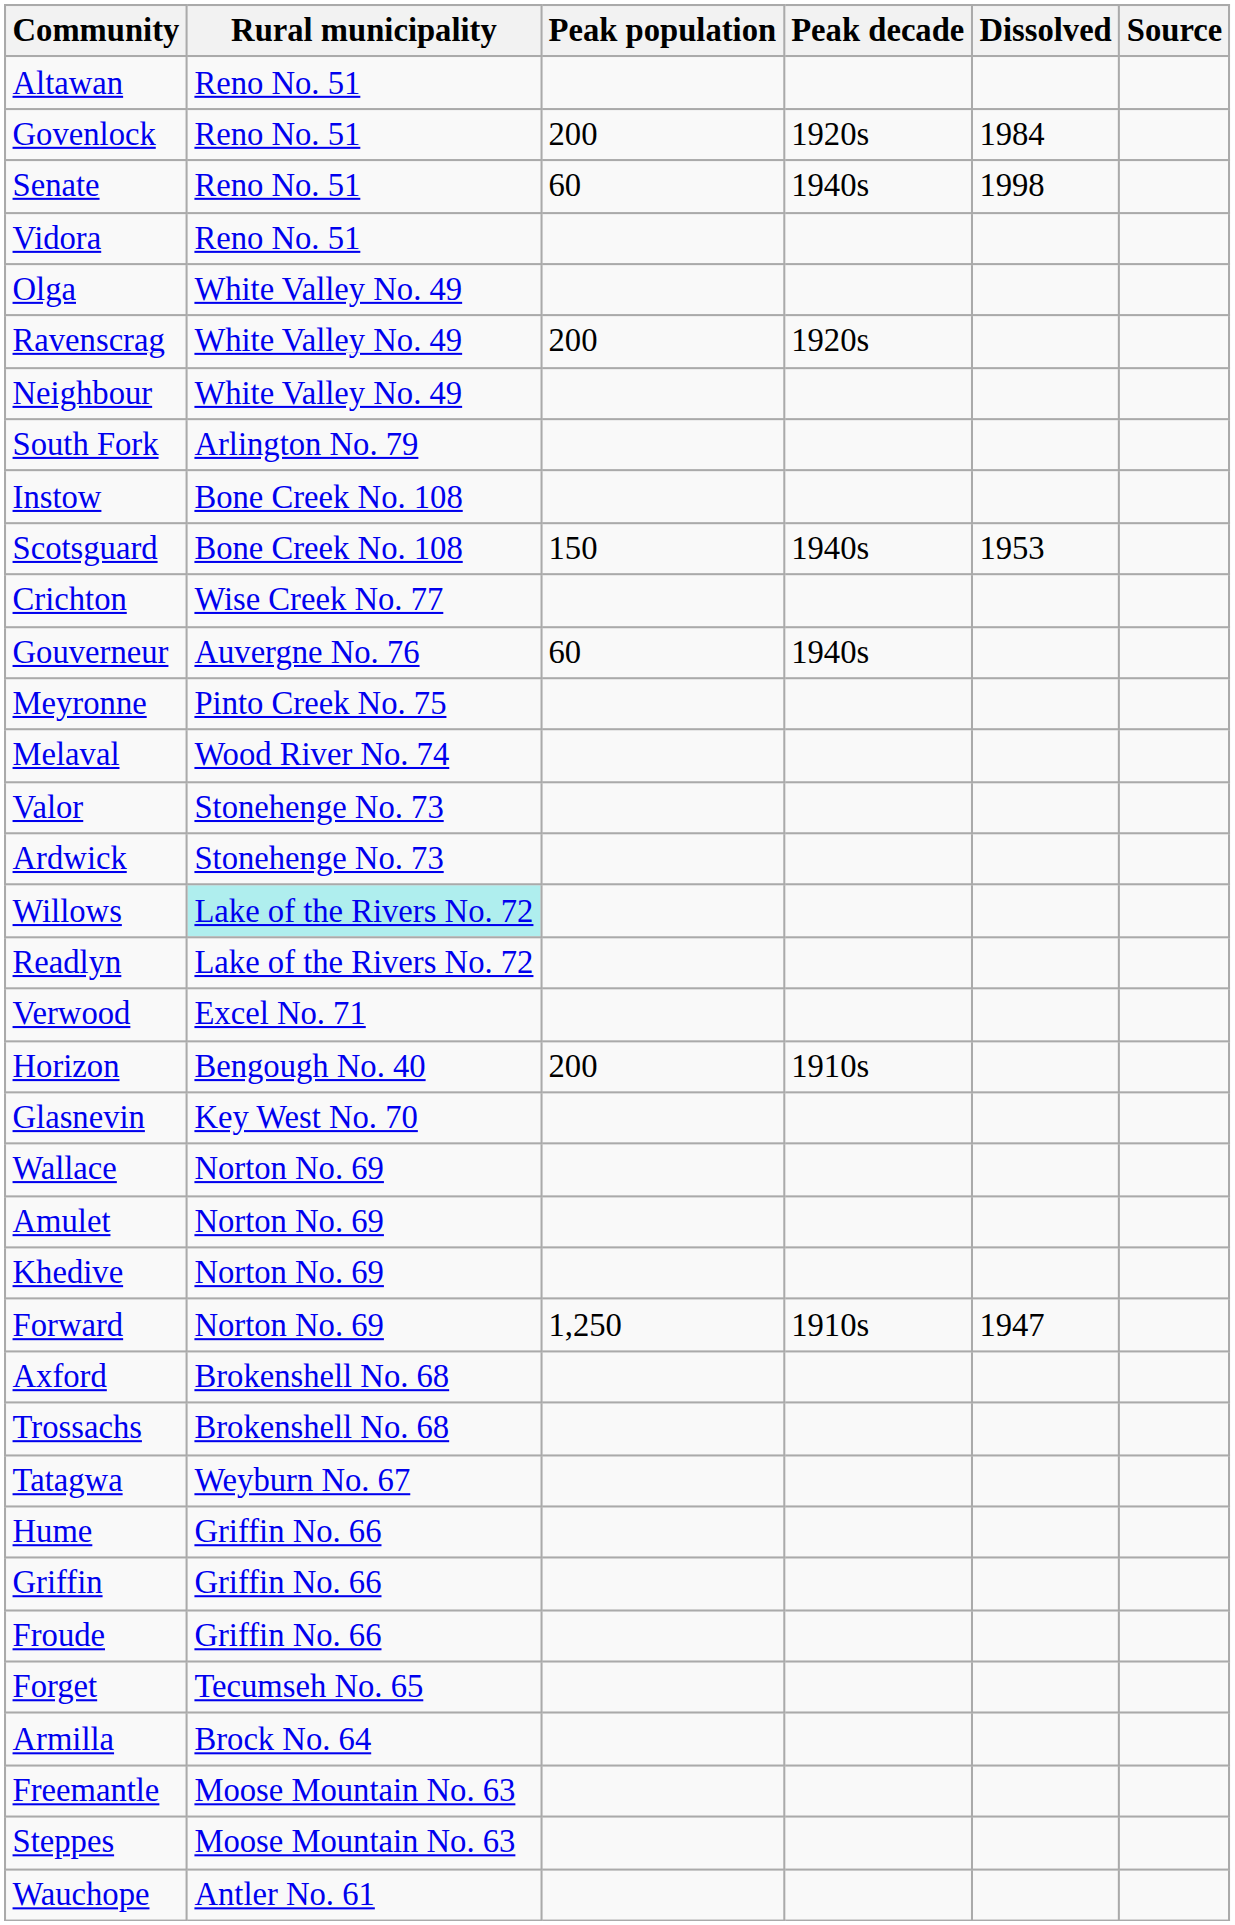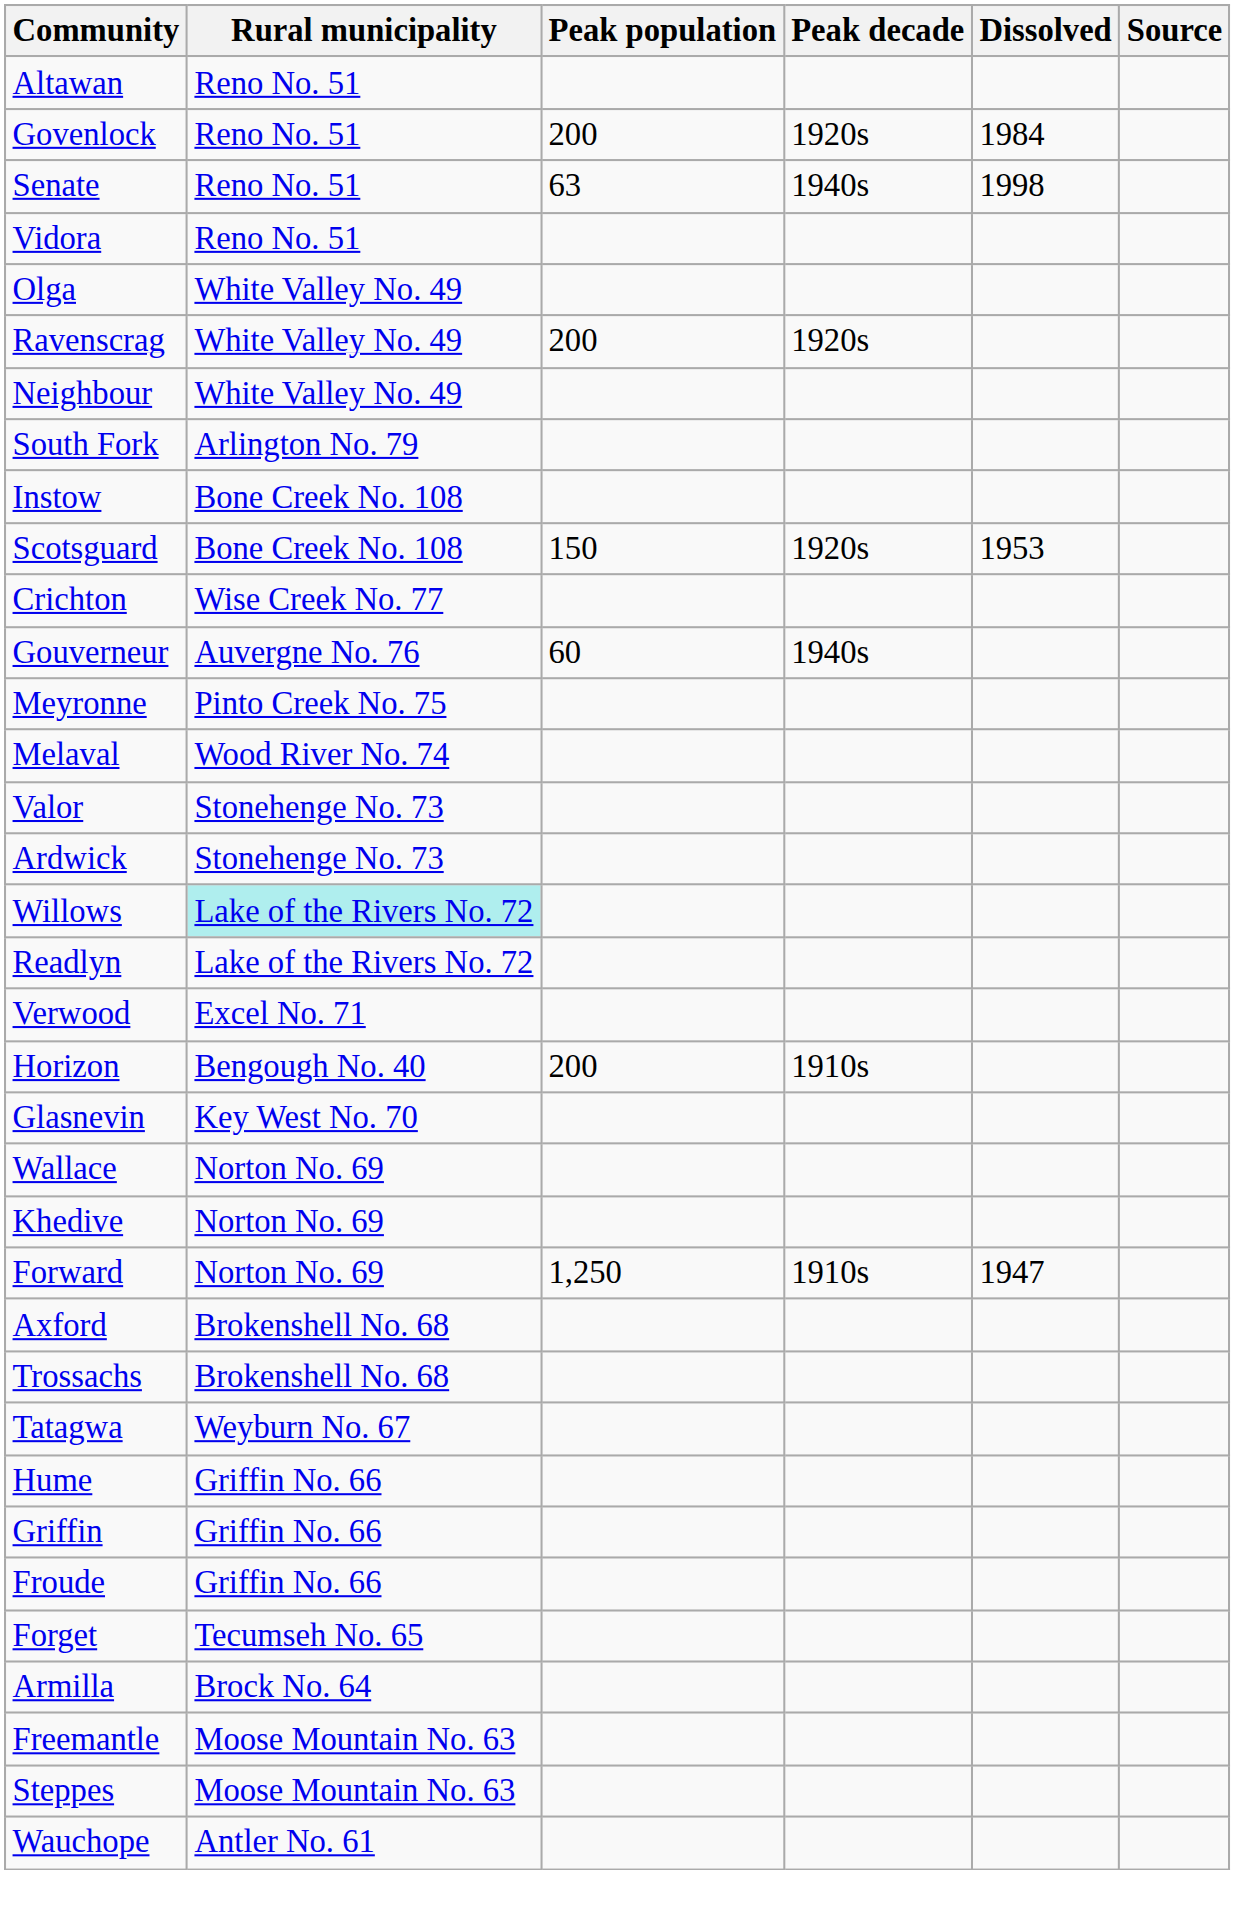Senate | Peak population: 60 -> 63
Scotsguard | Peak decade: 1940s -> 1920s
- row: Amulet | Norton No. 69
